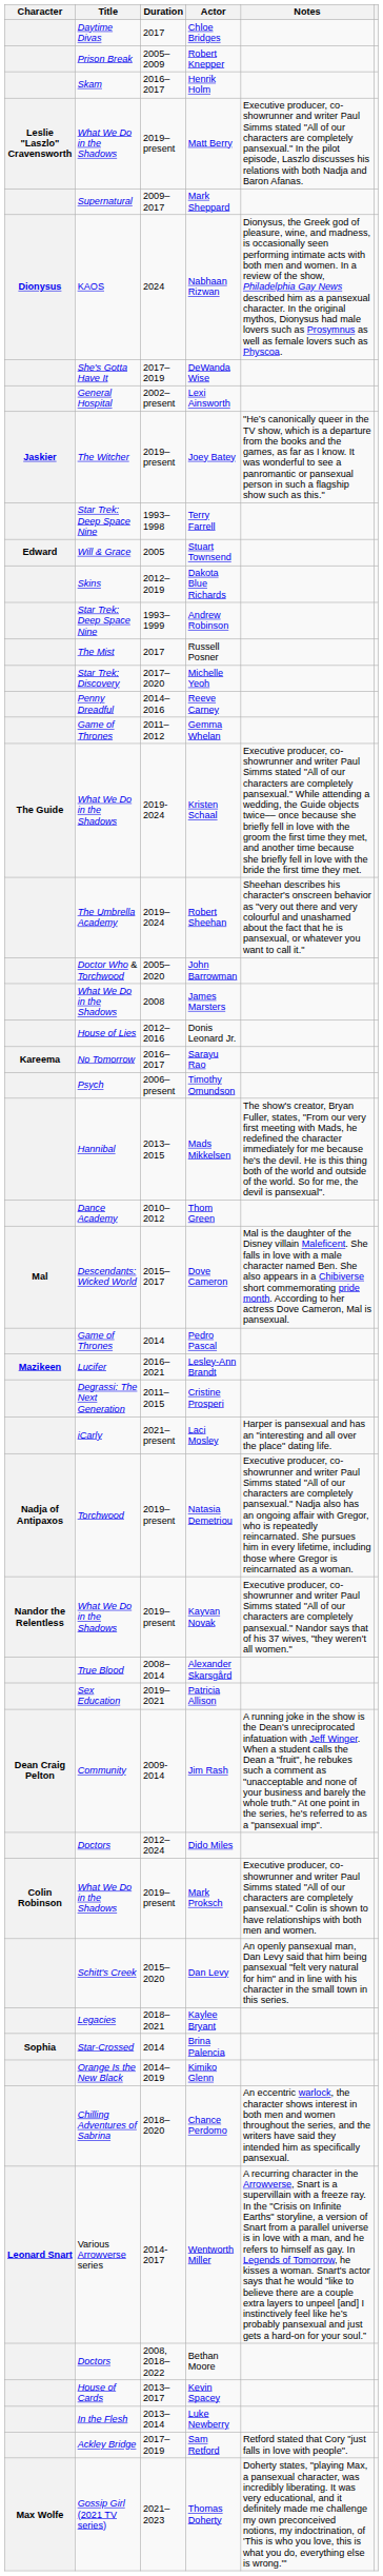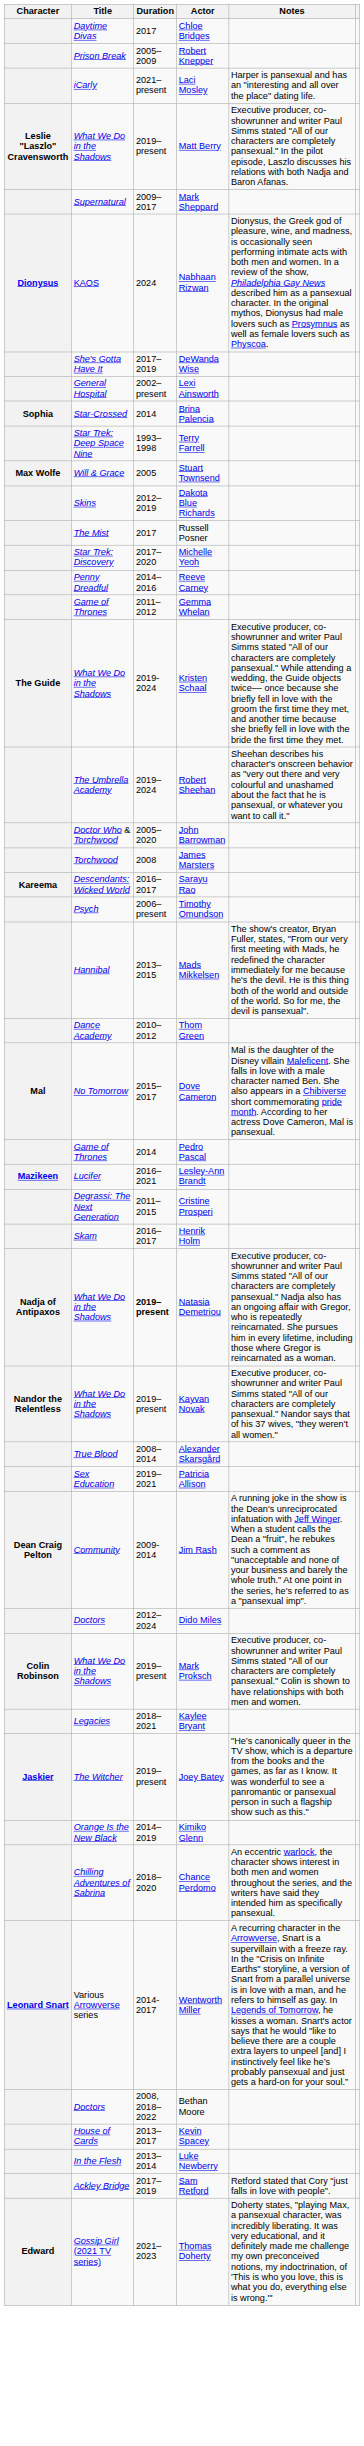rows swapped: Laci Mosley <-> Henrik Holm
rows swapped: Joey Batey <-> Brina Palencia
Stuart Townsend | Character: Edward -> Max Wolfe
- row: Star Trek: Deep Space Nine | 1993–1999 | Andrew Robinson
James Marsters | Title: What We Do in the Shadows -> Torchwood
- row: House of Lies | 2012–2016 | Donis Leonard Jr.
Sarayu Rao | Title: No Tomorrow -> Descendants: Wicked World
Dove Cameron | Title: Descendants: Wicked World -> No Tomorrow
Natasia Demetriou | Title: Torchwood -> What We Do in the Shadows
Natasia Demetriou | Duration: normal -> bold
- row: Schitt's Creek | 2015–2020 | Dan Levy | An openly pansexual man, Dan Levy said that him being pansexual "felt very natural for him" and in line with his character in the small town in this series.
Thomas Doherty | Character: Max Wolfe -> Edward
